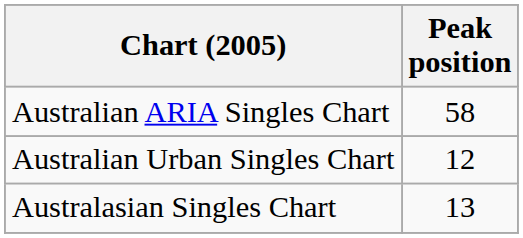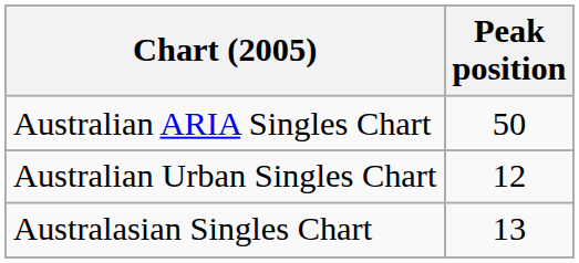Australian ARIA Singles Chart | Peak position: 58 -> 50
